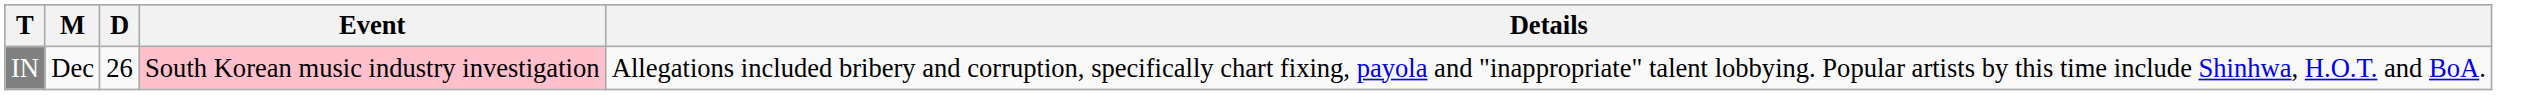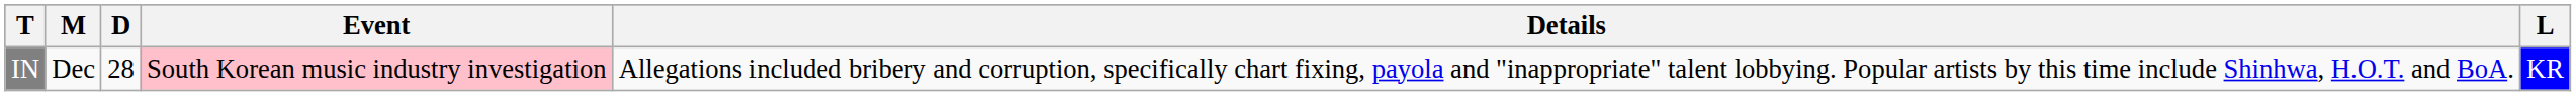+ column: L | KR
IN | D: 26 -> 28
